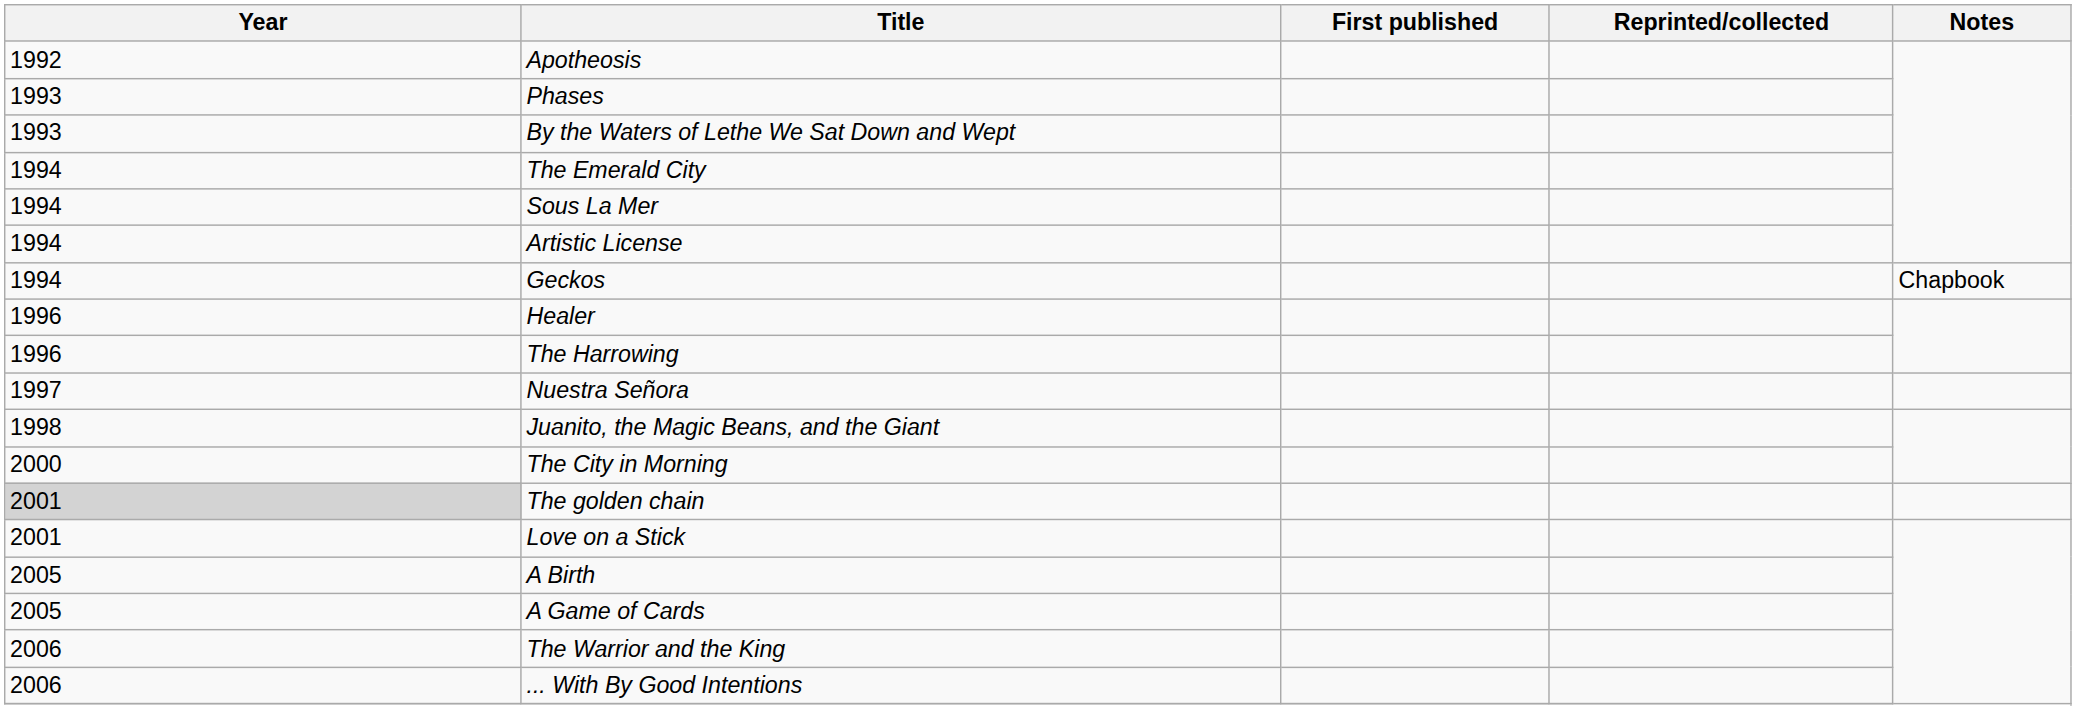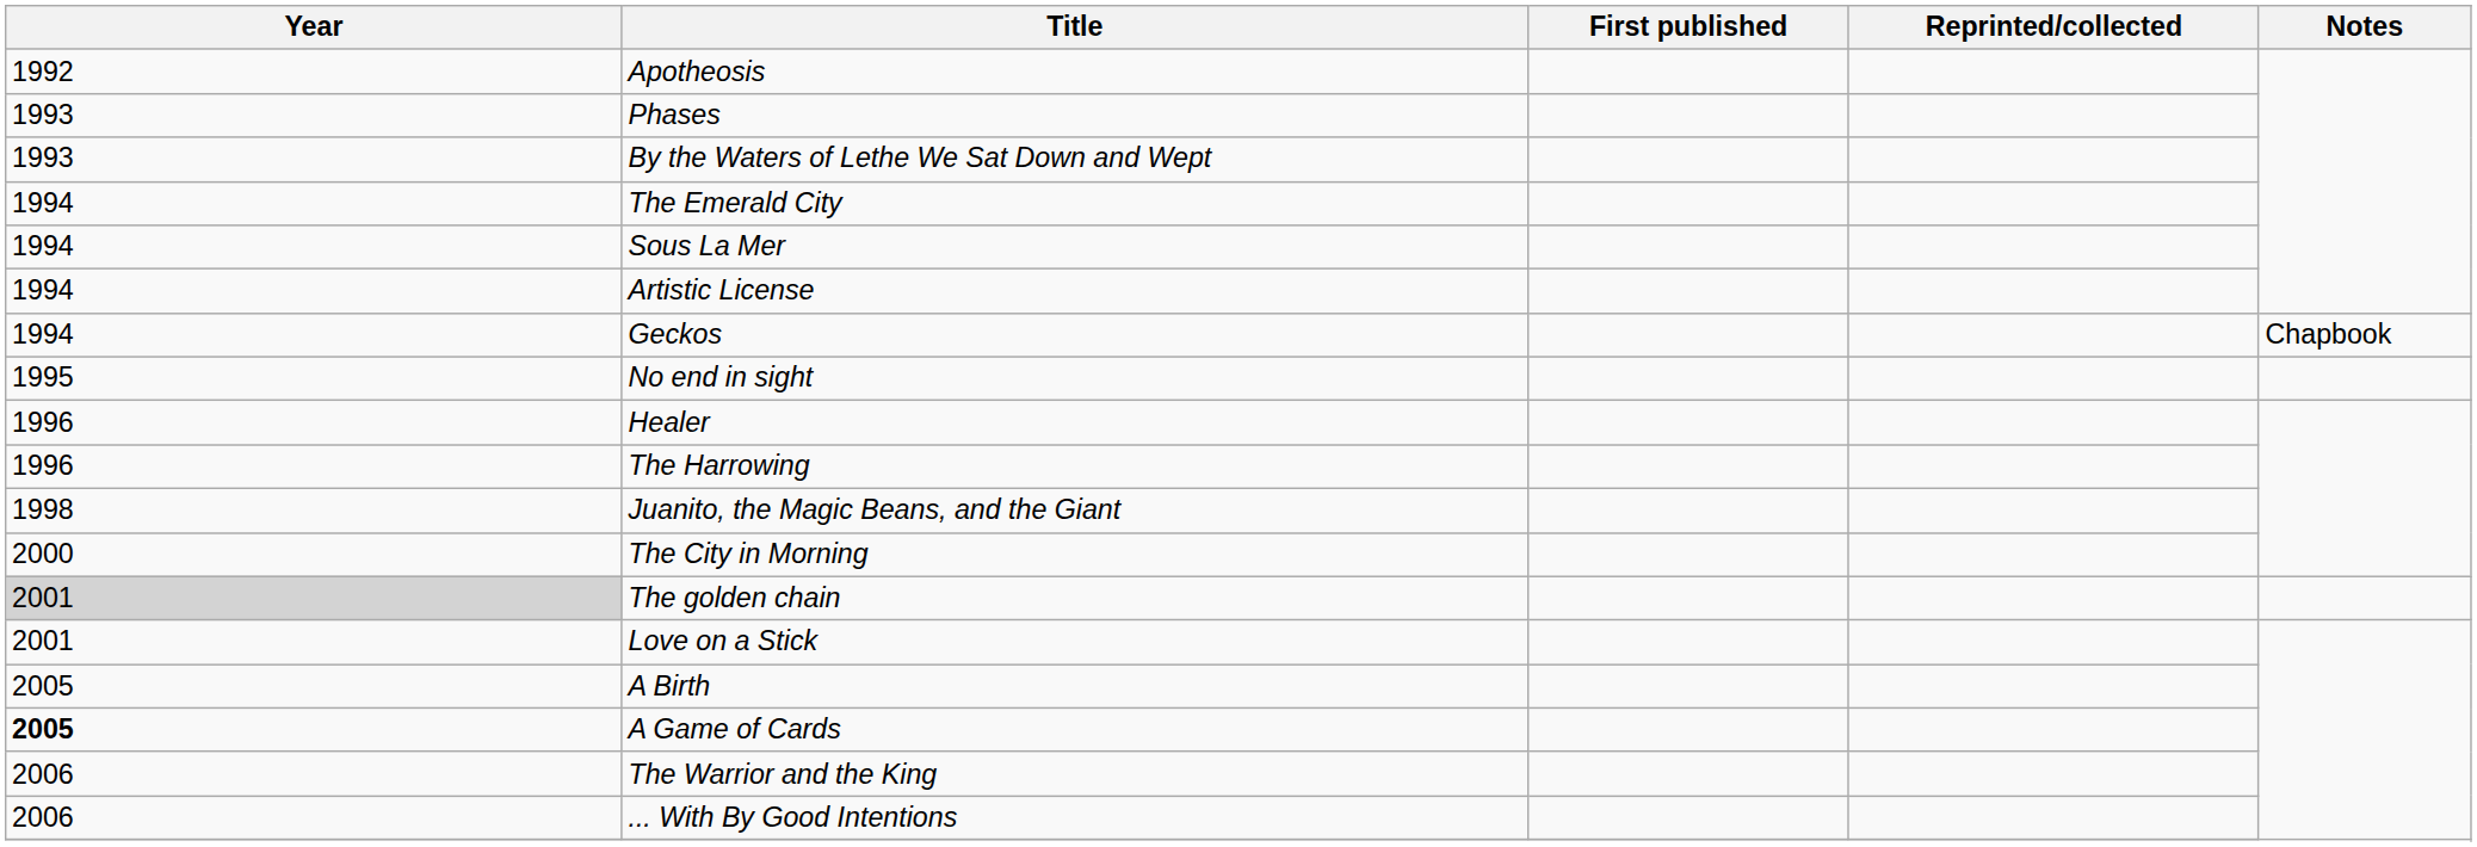+ row: 1995 | No end in sight
- row: 1997 | Nuestra Señora
A Game of Cards | Year: normal -> bold
